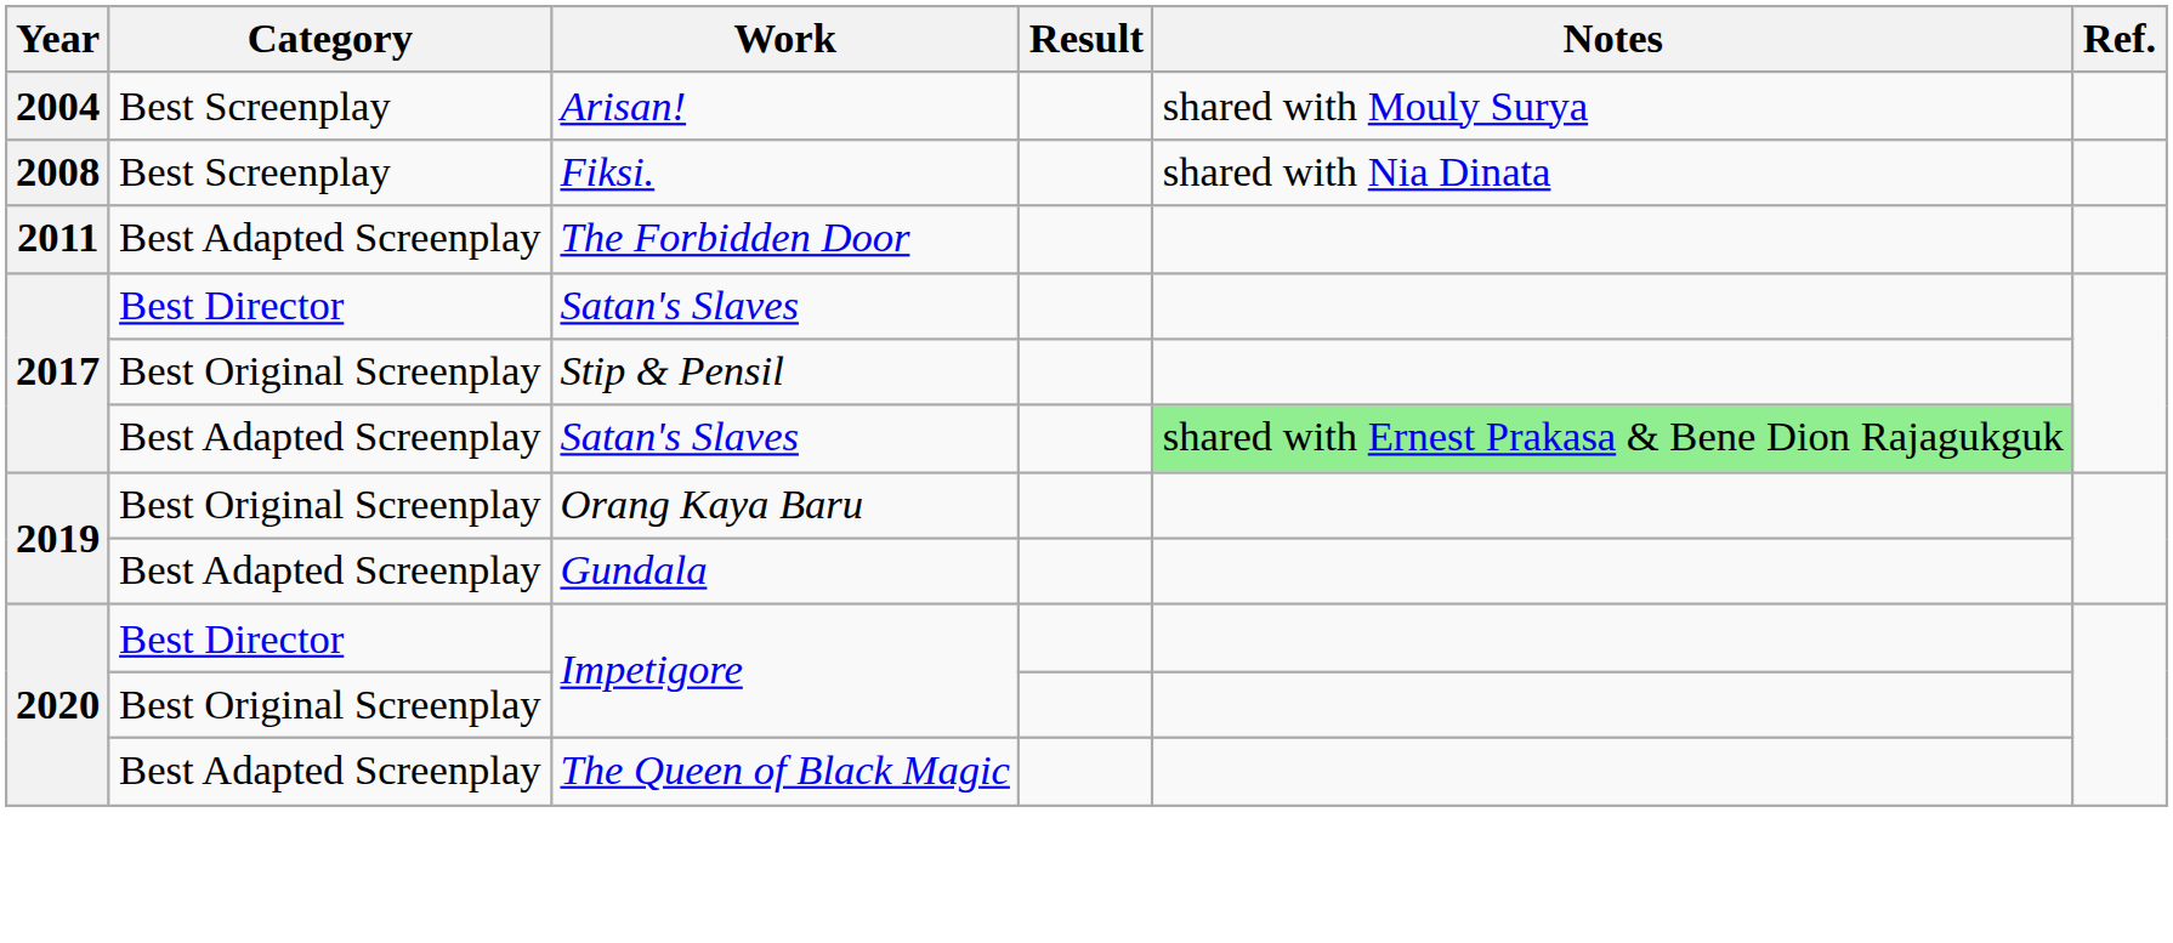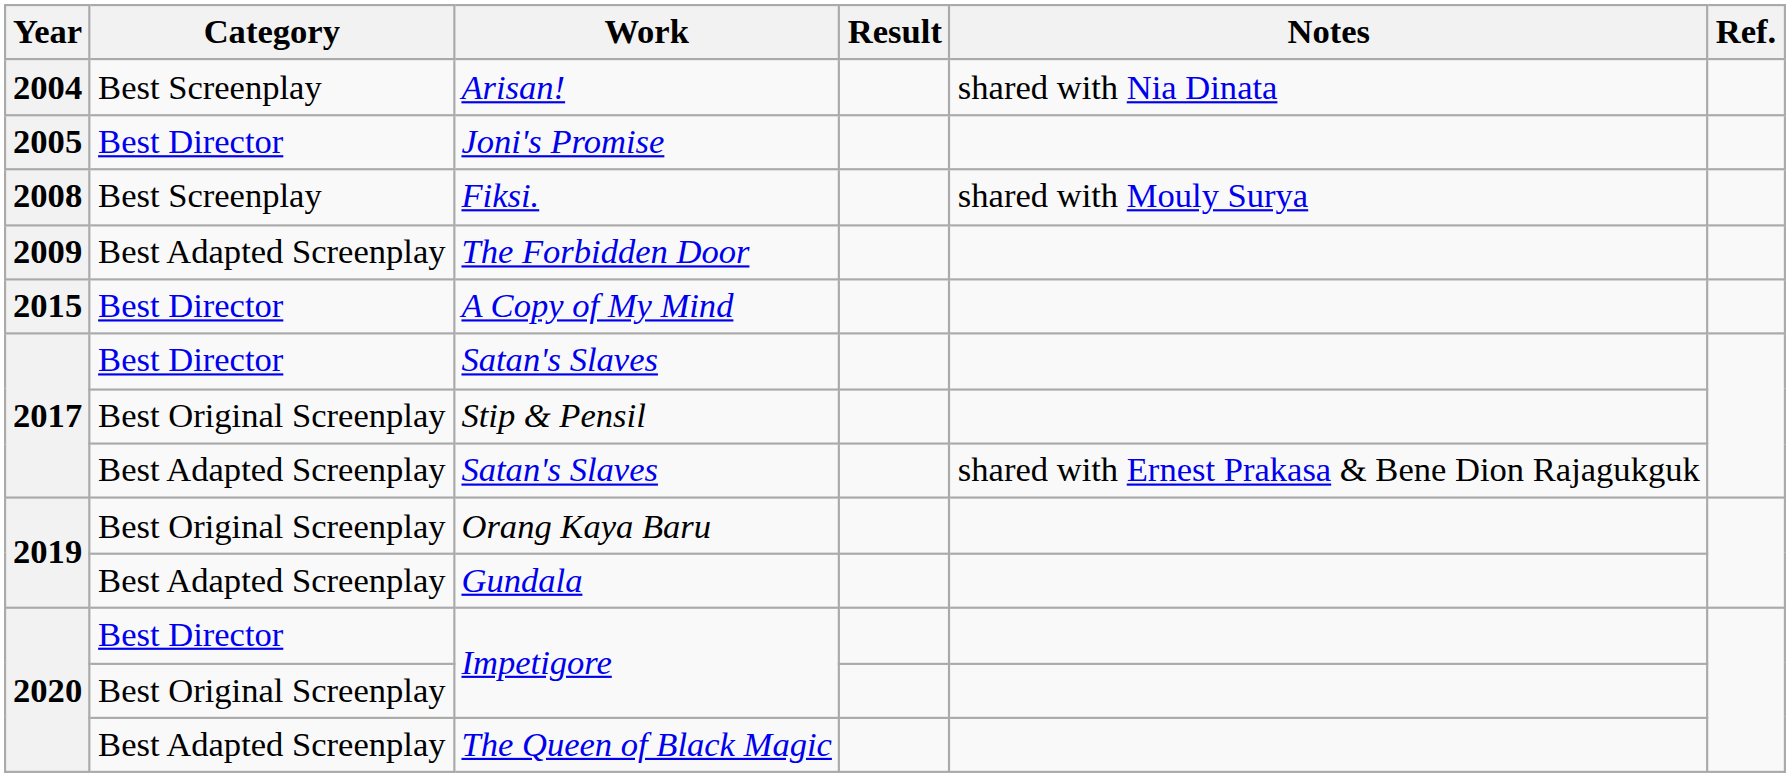Arisan! | Notes: shared with Mouly Surya -> shared with Nia Dinata
+ row: 2005 | Best Director | Joni's Promise
Fiksi. | Notes: shared with Nia Dinata -> shared with Mouly Surya
The Forbidden Door | Year: 2011 -> 2009
+ row: 2015 | Best Director | A Copy of My Mind
Best Adapted Screenplay / Satan's Slaves | Notes: lightgreen background -> no background
